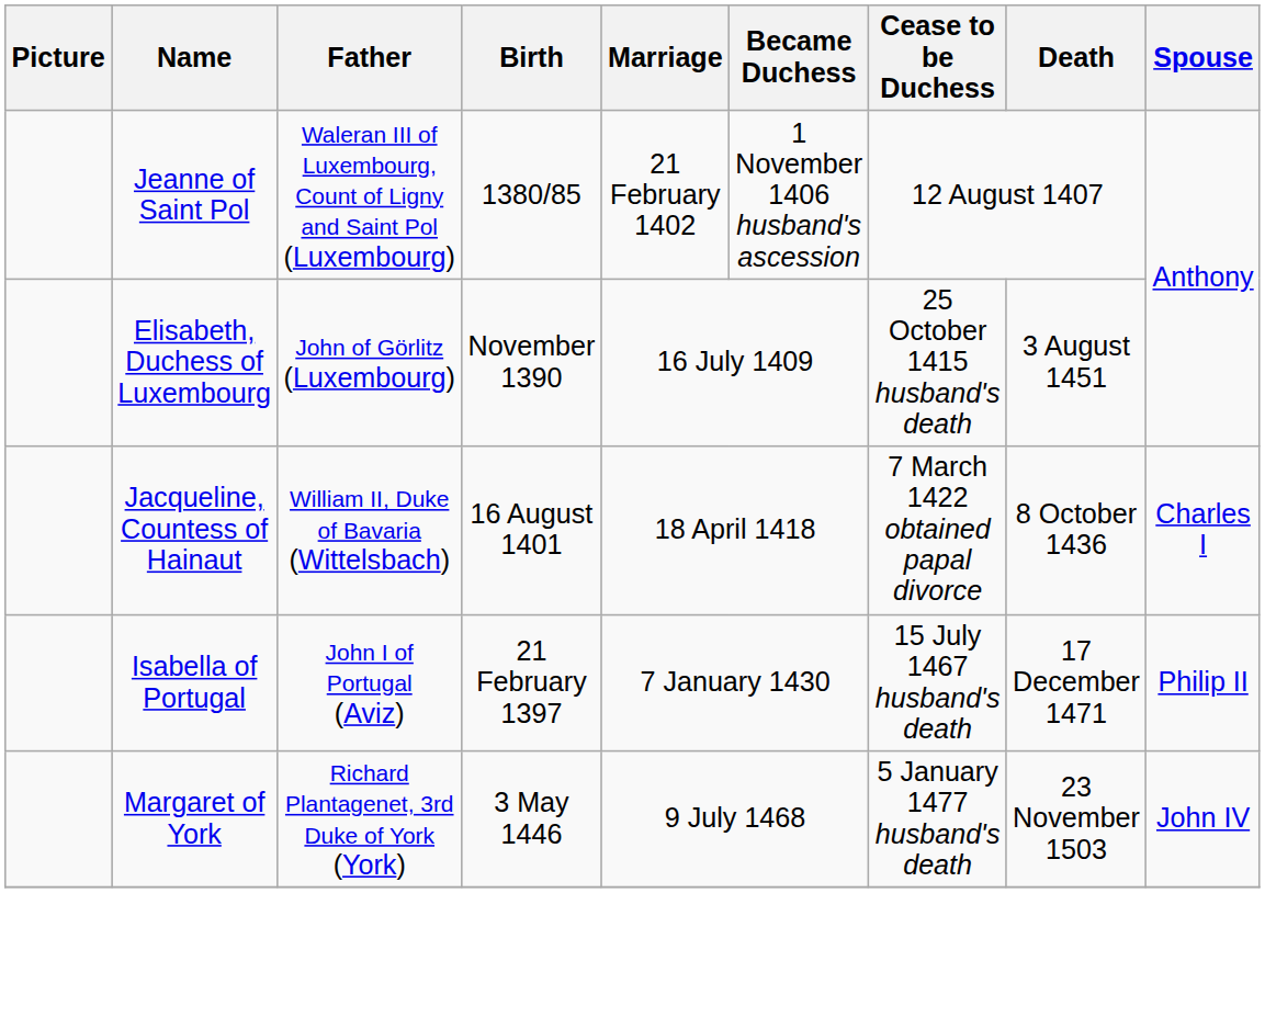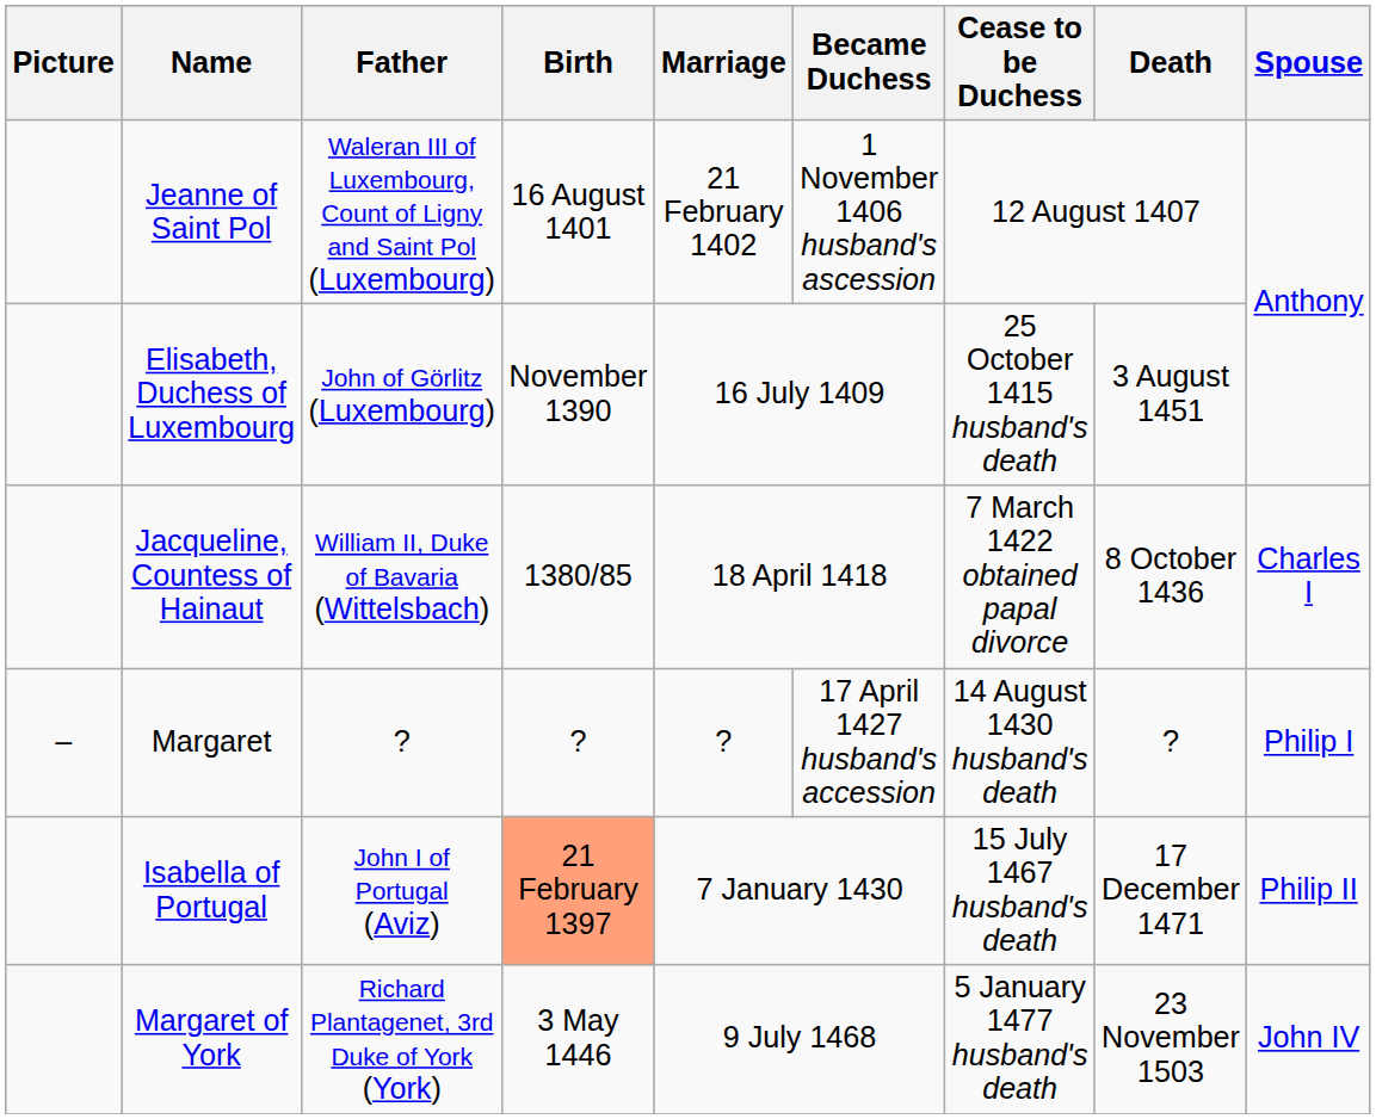Jeanne of Saint Pol | Birth: 1380/85 -> 16 August 1401
Jacqueline, Countess of Hainaut | Birth: 16 August 1401 -> 1380/85
+ row: – | Margaret | ? | ? | ? | 17 April 1427 husband's accession | 14 August 1430 husband's death | ? | Philip I
Isabella of Portugal | Birth: no background -> lightsalmon background
